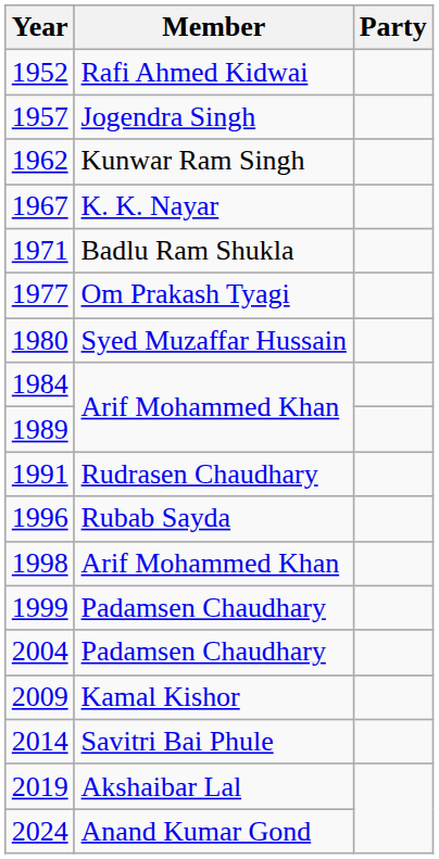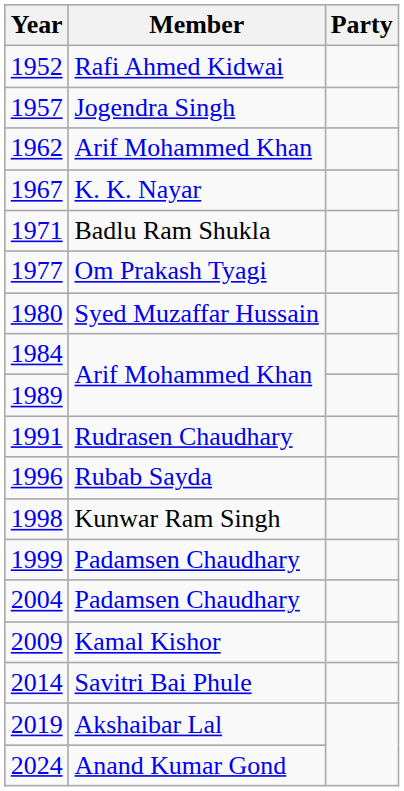1962 | Member: Kunwar Ram Singh -> Arif Mohammed Khan
1998 | Member: Arif Mohammed Khan -> Kunwar Ram Singh
